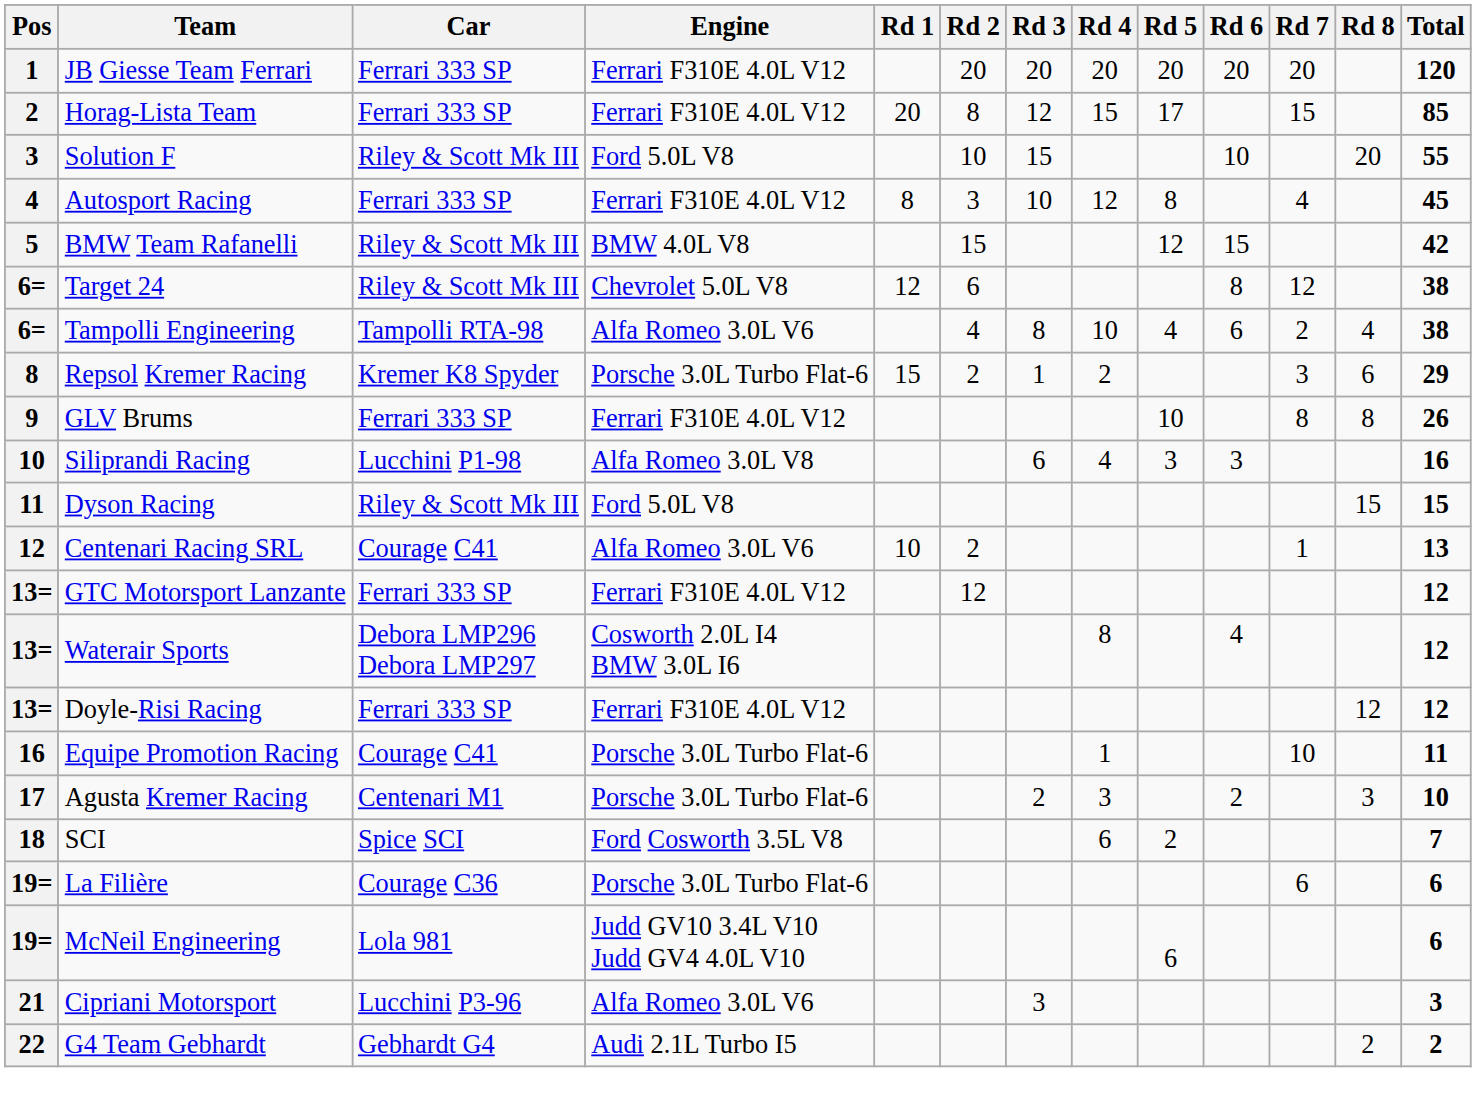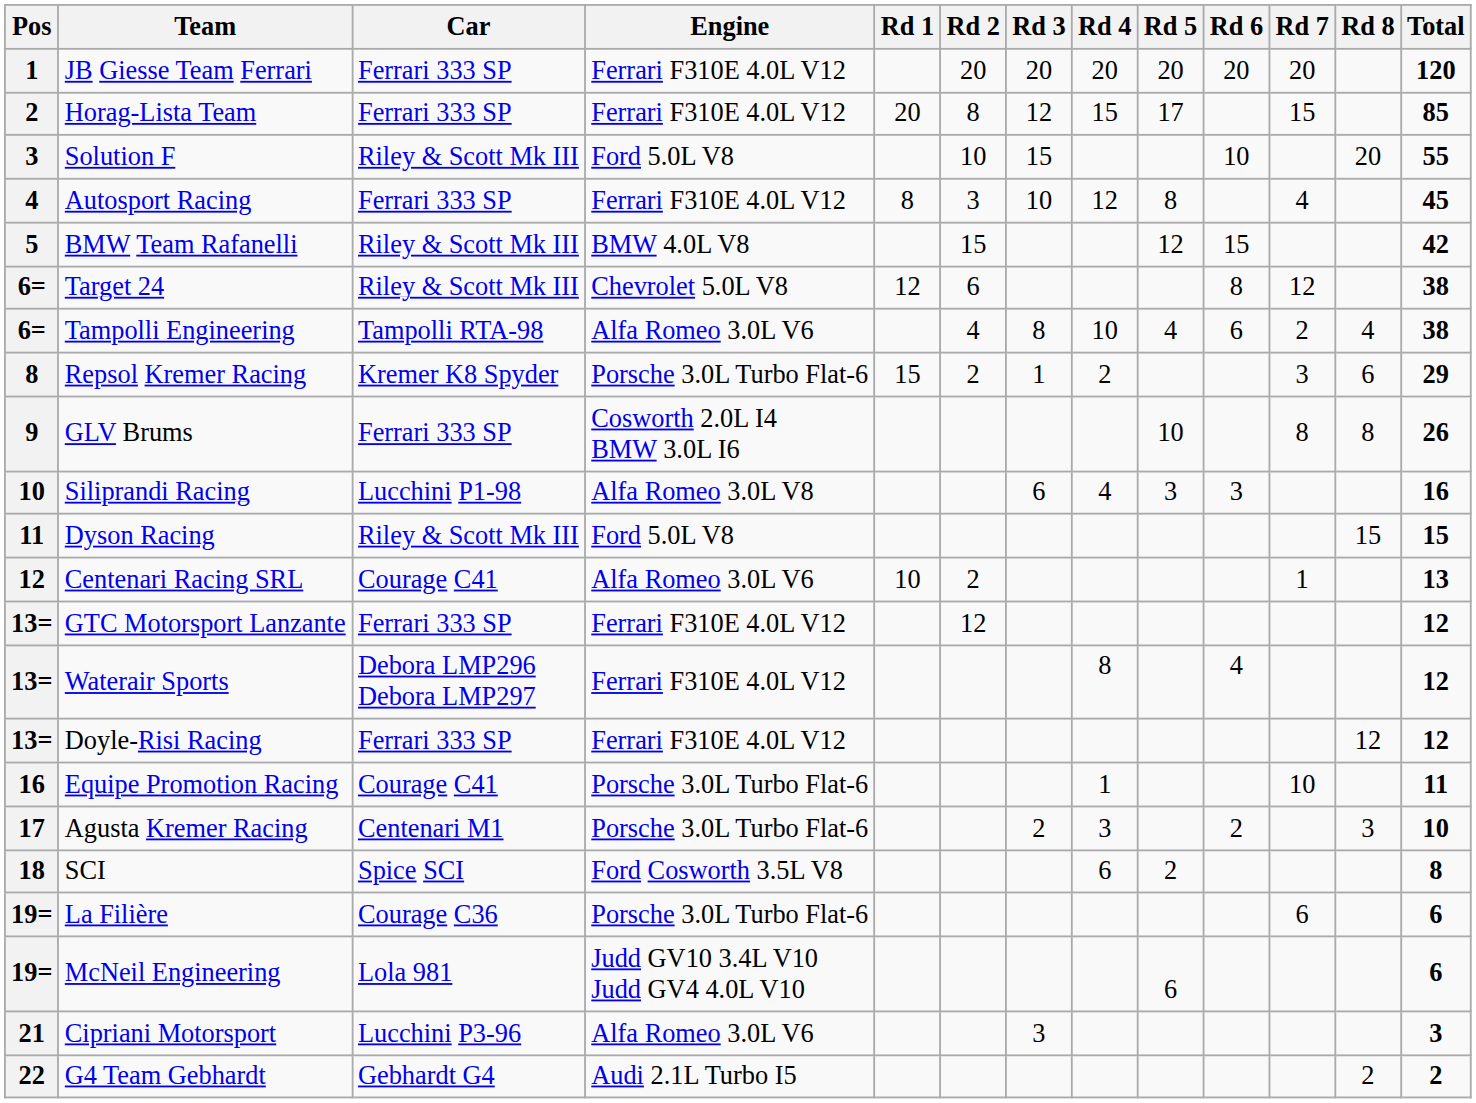GLV Brums | Engine: Ferrari F310E 4.0L V12 -> Cosworth 2.0L I4 BMW 3.0L I6
Waterair Sports | Engine: Cosworth 2.0L I4 BMW 3.0L I6 -> Ferrari F310E 4.0L V12
SCI | Total: 7 -> 8
